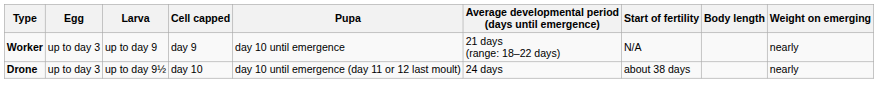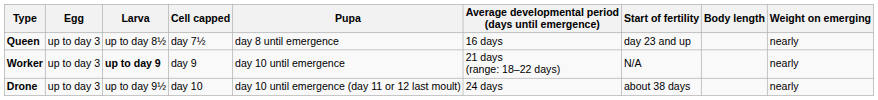+ row: Queen | up to day 3 | up to day 8½ | day 7½ | day 8 until emergence | 16 days | day 23 and up | nearly
Worker | Larva: normal -> bold
